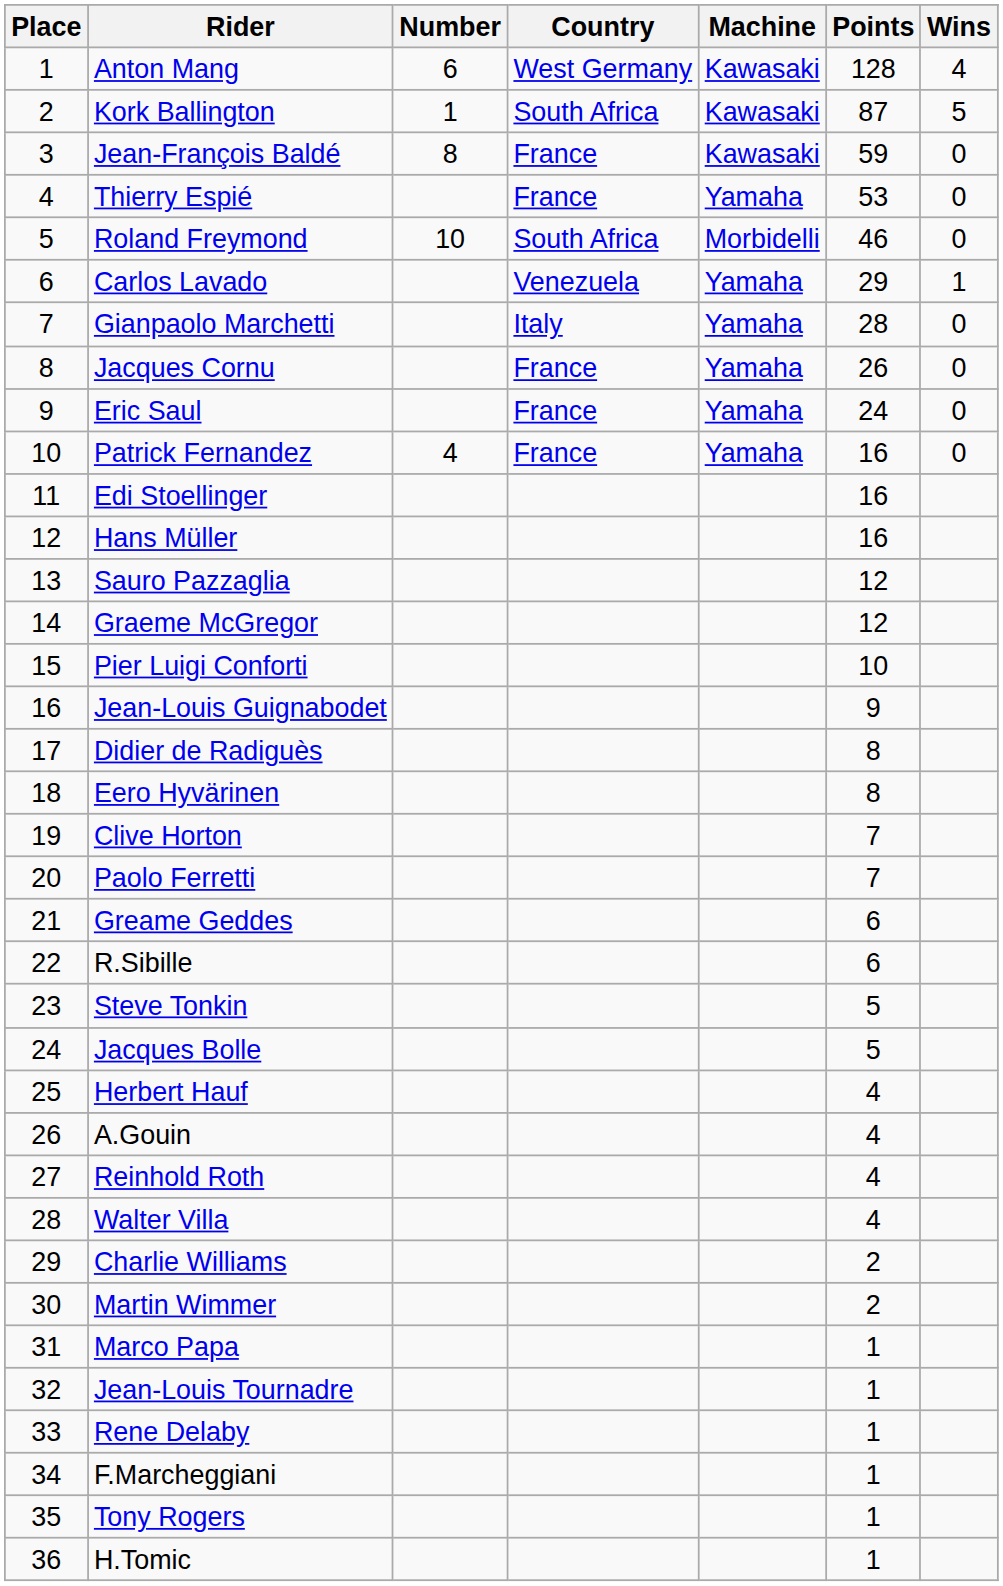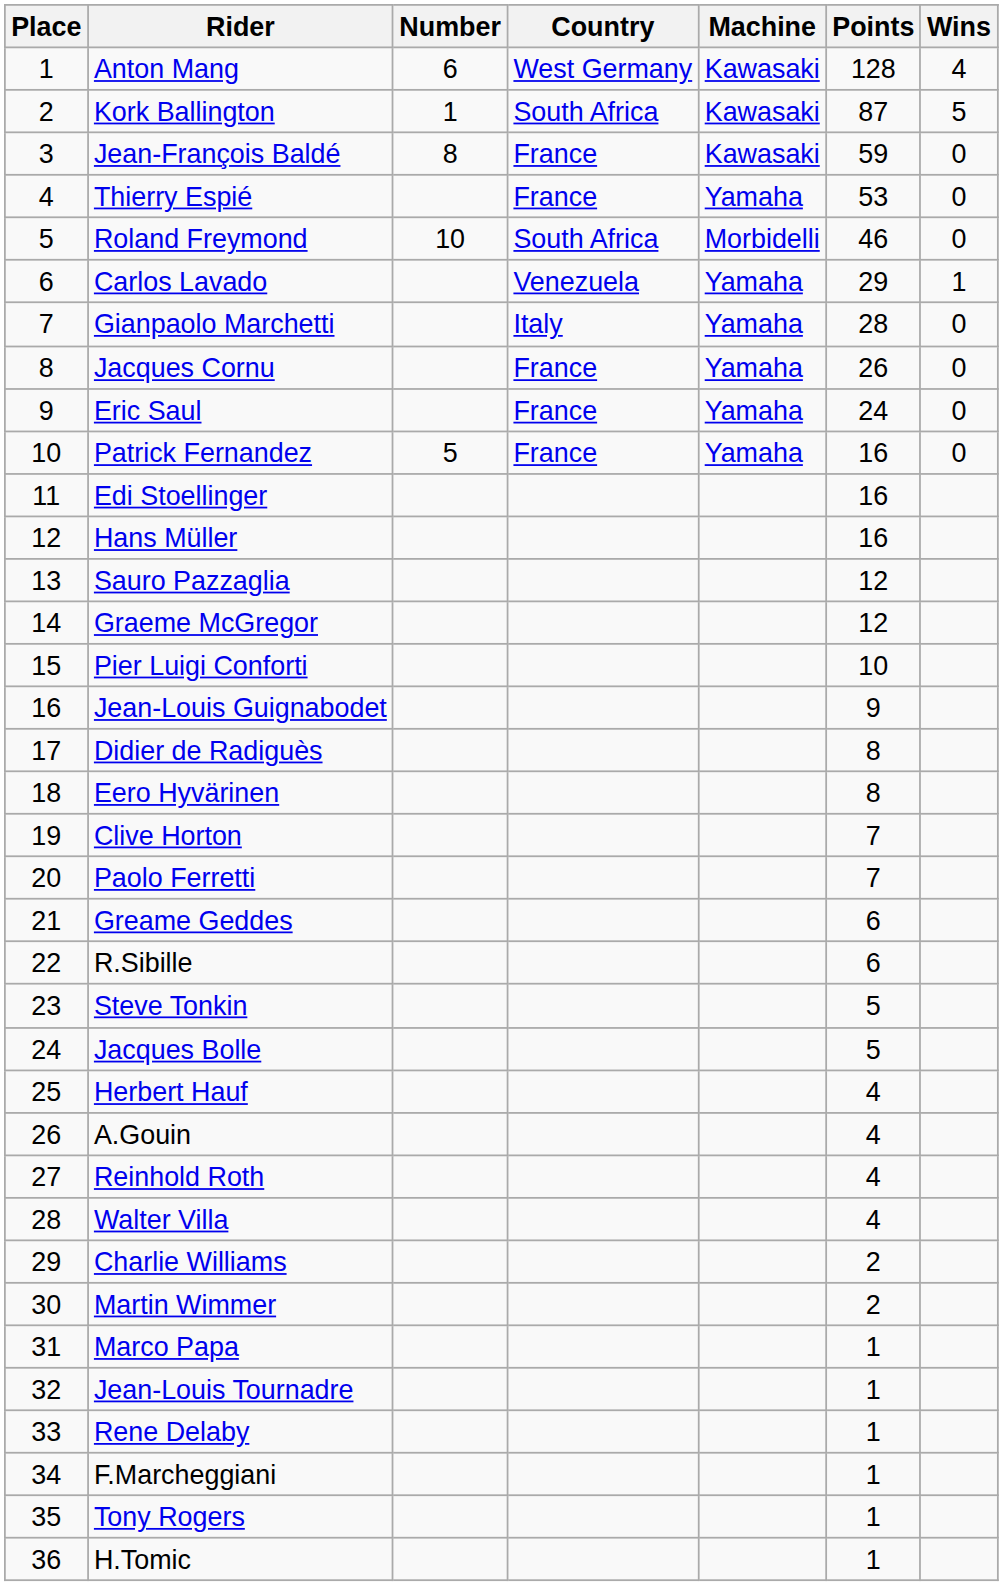Patrick Fernandez | Number: 4 -> 5
